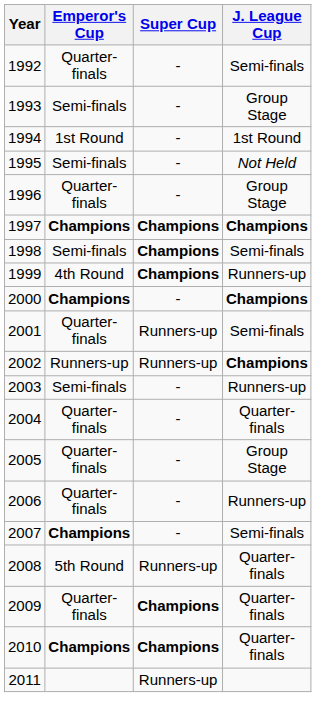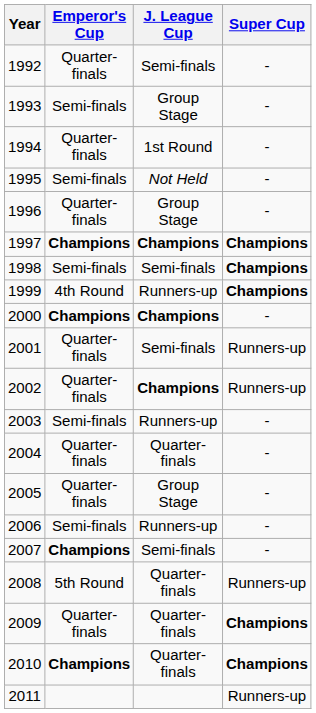columns swapped: J. League Cup <-> Super Cup
1994 | Emperor's Cup: 1st Round -> Quarter-finals
2002 | Emperor's Cup: Runners-up -> Quarter-finals
2006 | Emperor's Cup: Quarter-finals -> Semi-finals
